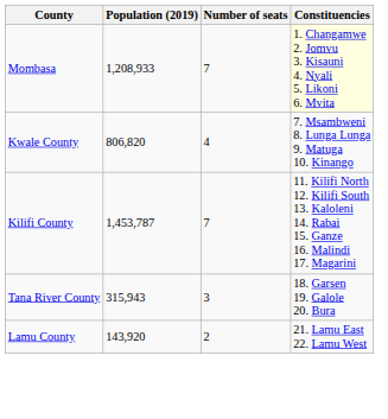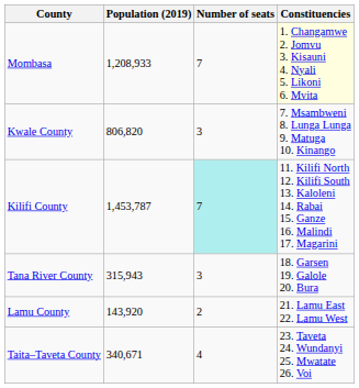Kwale County | Number of seats: 4 -> 3
Kilifi County | Number of seats: no background -> paleturquoise background
+ row: Taita–Taveta County | 340,671 | 4 | 23. Taveta 24. Wundanyi 25. Mwatate 26. Voi
